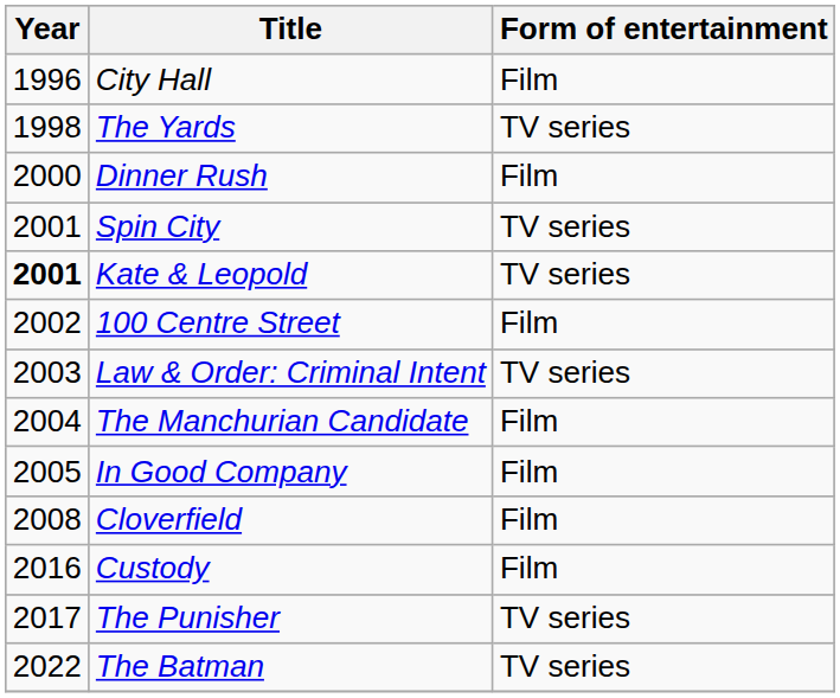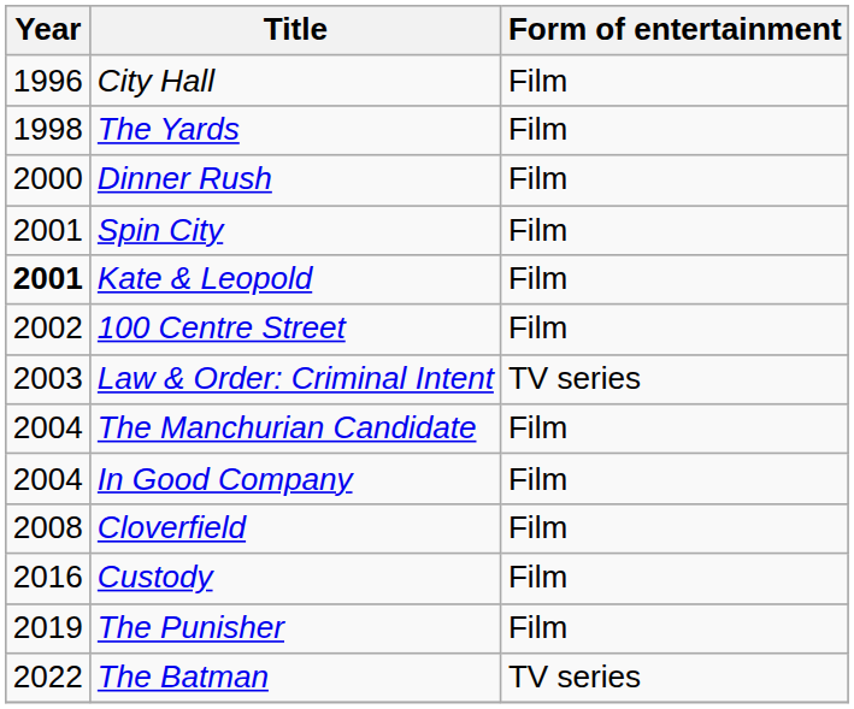The Yards | Form of entertainment: TV series -> Film
Spin City | Form of entertainment: TV series -> Film
Kate & Leopold | Form of entertainment: TV series -> Film
In Good Company | Year: 2005 -> 2004
The Punisher | Year: 2017 -> 2019
The Punisher | Form of entertainment: TV series -> Film
